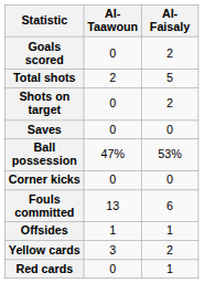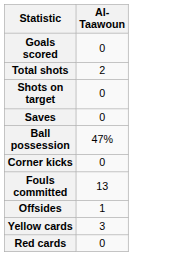- column: Al-Faisaly | 2 | 5 | 2 | 0 | 53% | 0 | 6 | 1 | 2 | 1
